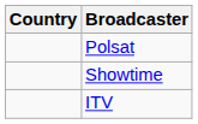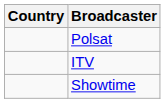rows swapped: ITV <-> Showtime
